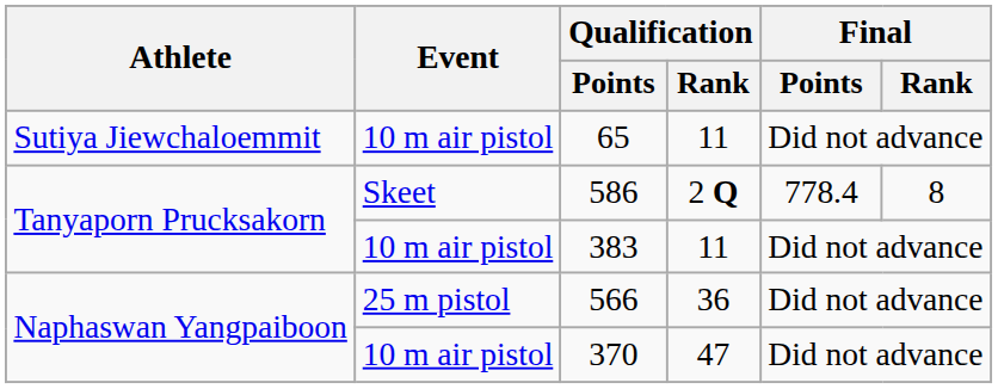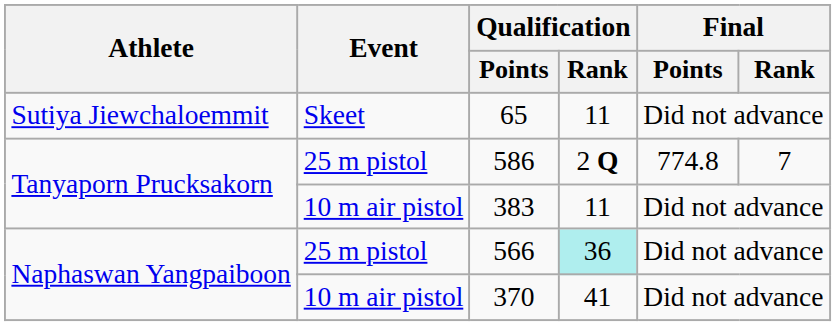65 | Event: 10 m air pistol -> Skeet
586 | Event: Skeet -> 25 m pistol
586 | Final / Points: 778.4 -> 774.8
586 | Final / Rank: 8 -> 7
566 | Qualification / Rank: no background -> paleturquoise background
370 | Qualification / Rank: 47 -> 41
